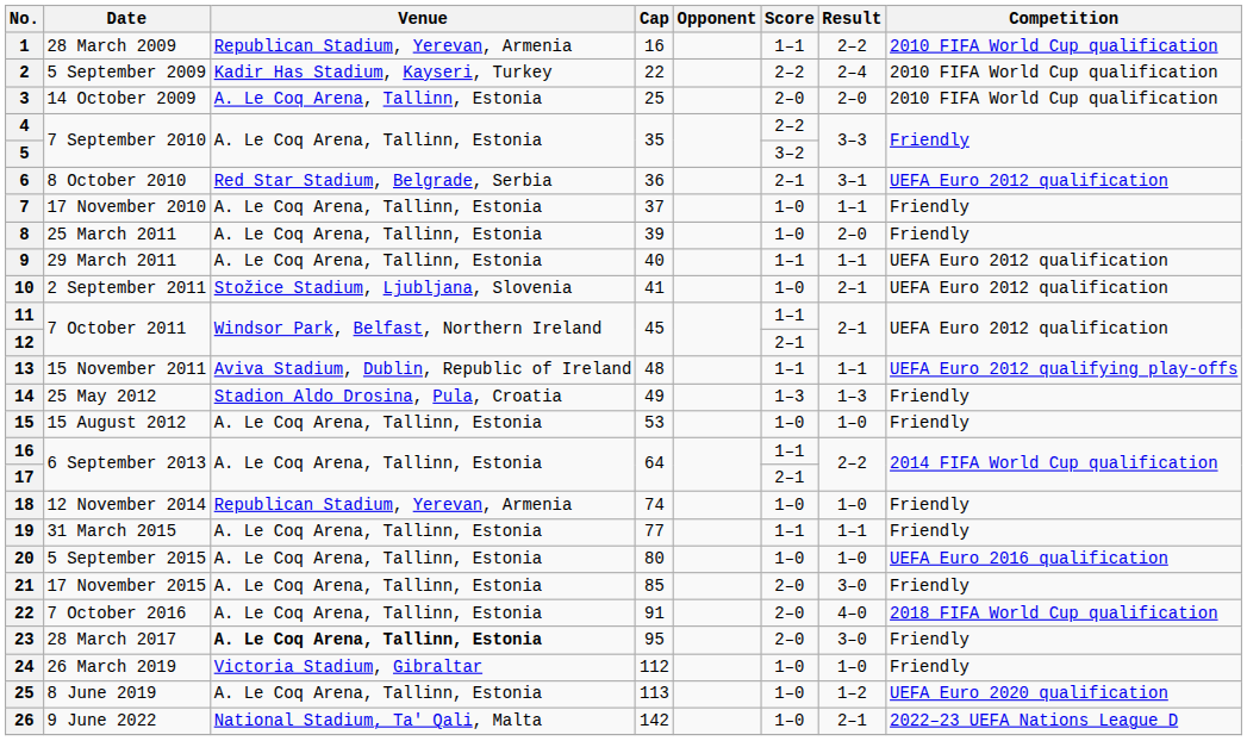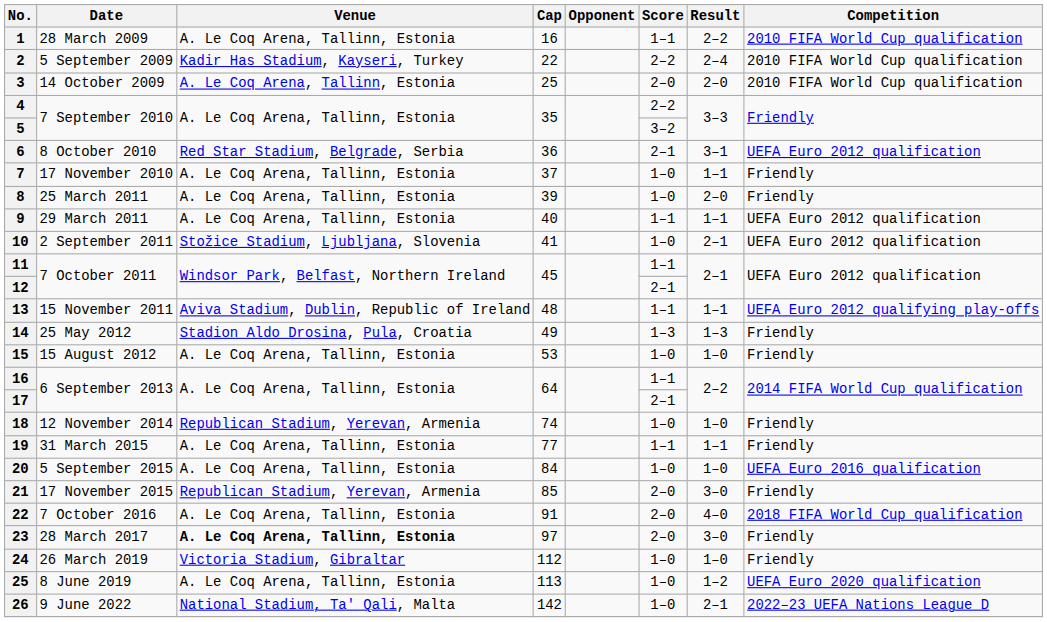1 | Venue: Republican Stadium, Yerevan, Armenia -> A. Le Coq Arena, Tallinn, Estonia
20 | Cap: 80 -> 84
21 | Venue: A. Le Coq Arena, Tallinn, Estonia -> Republican Stadium, Yerevan, Armenia
23 | Cap: 95 -> 97
